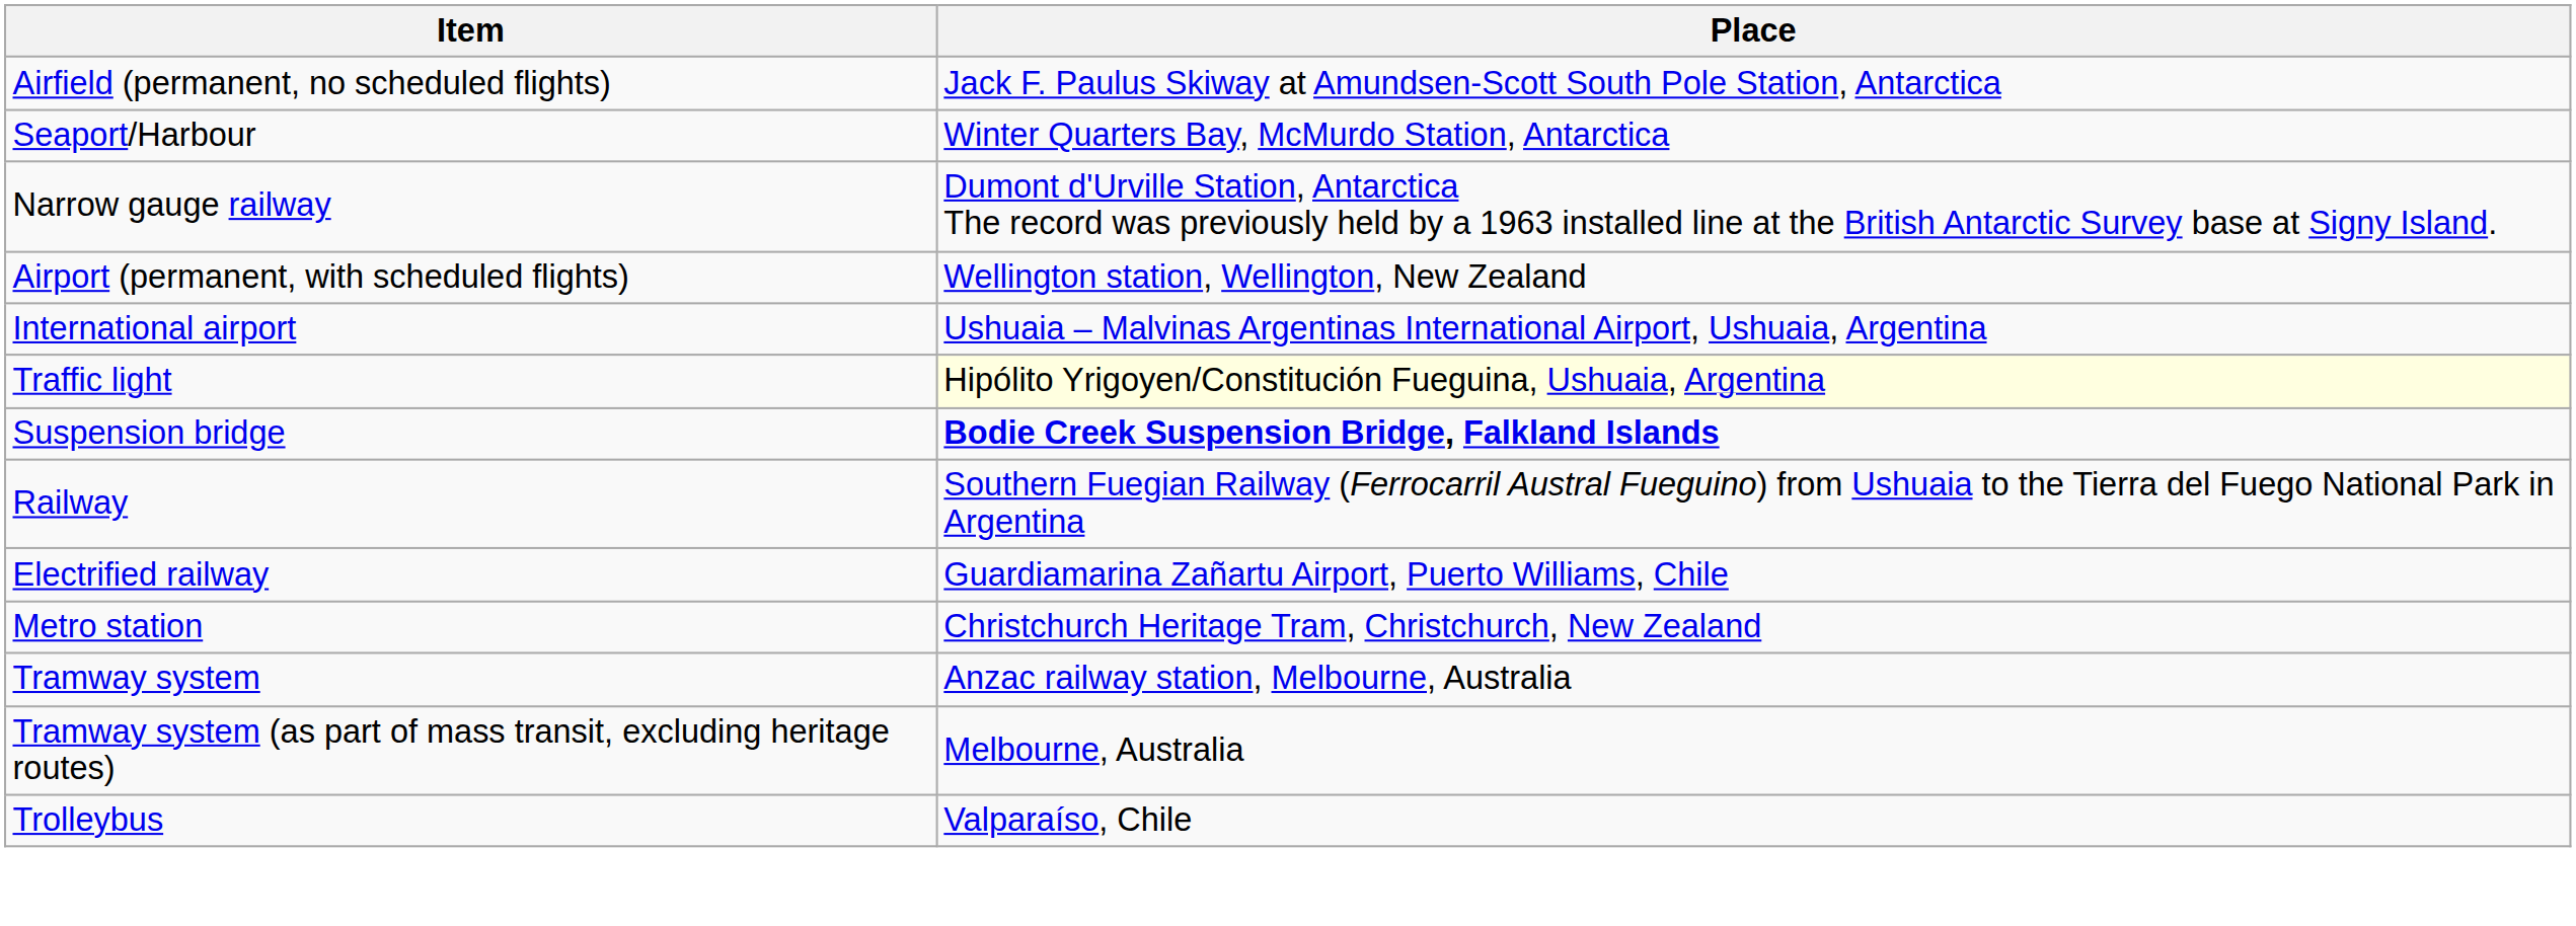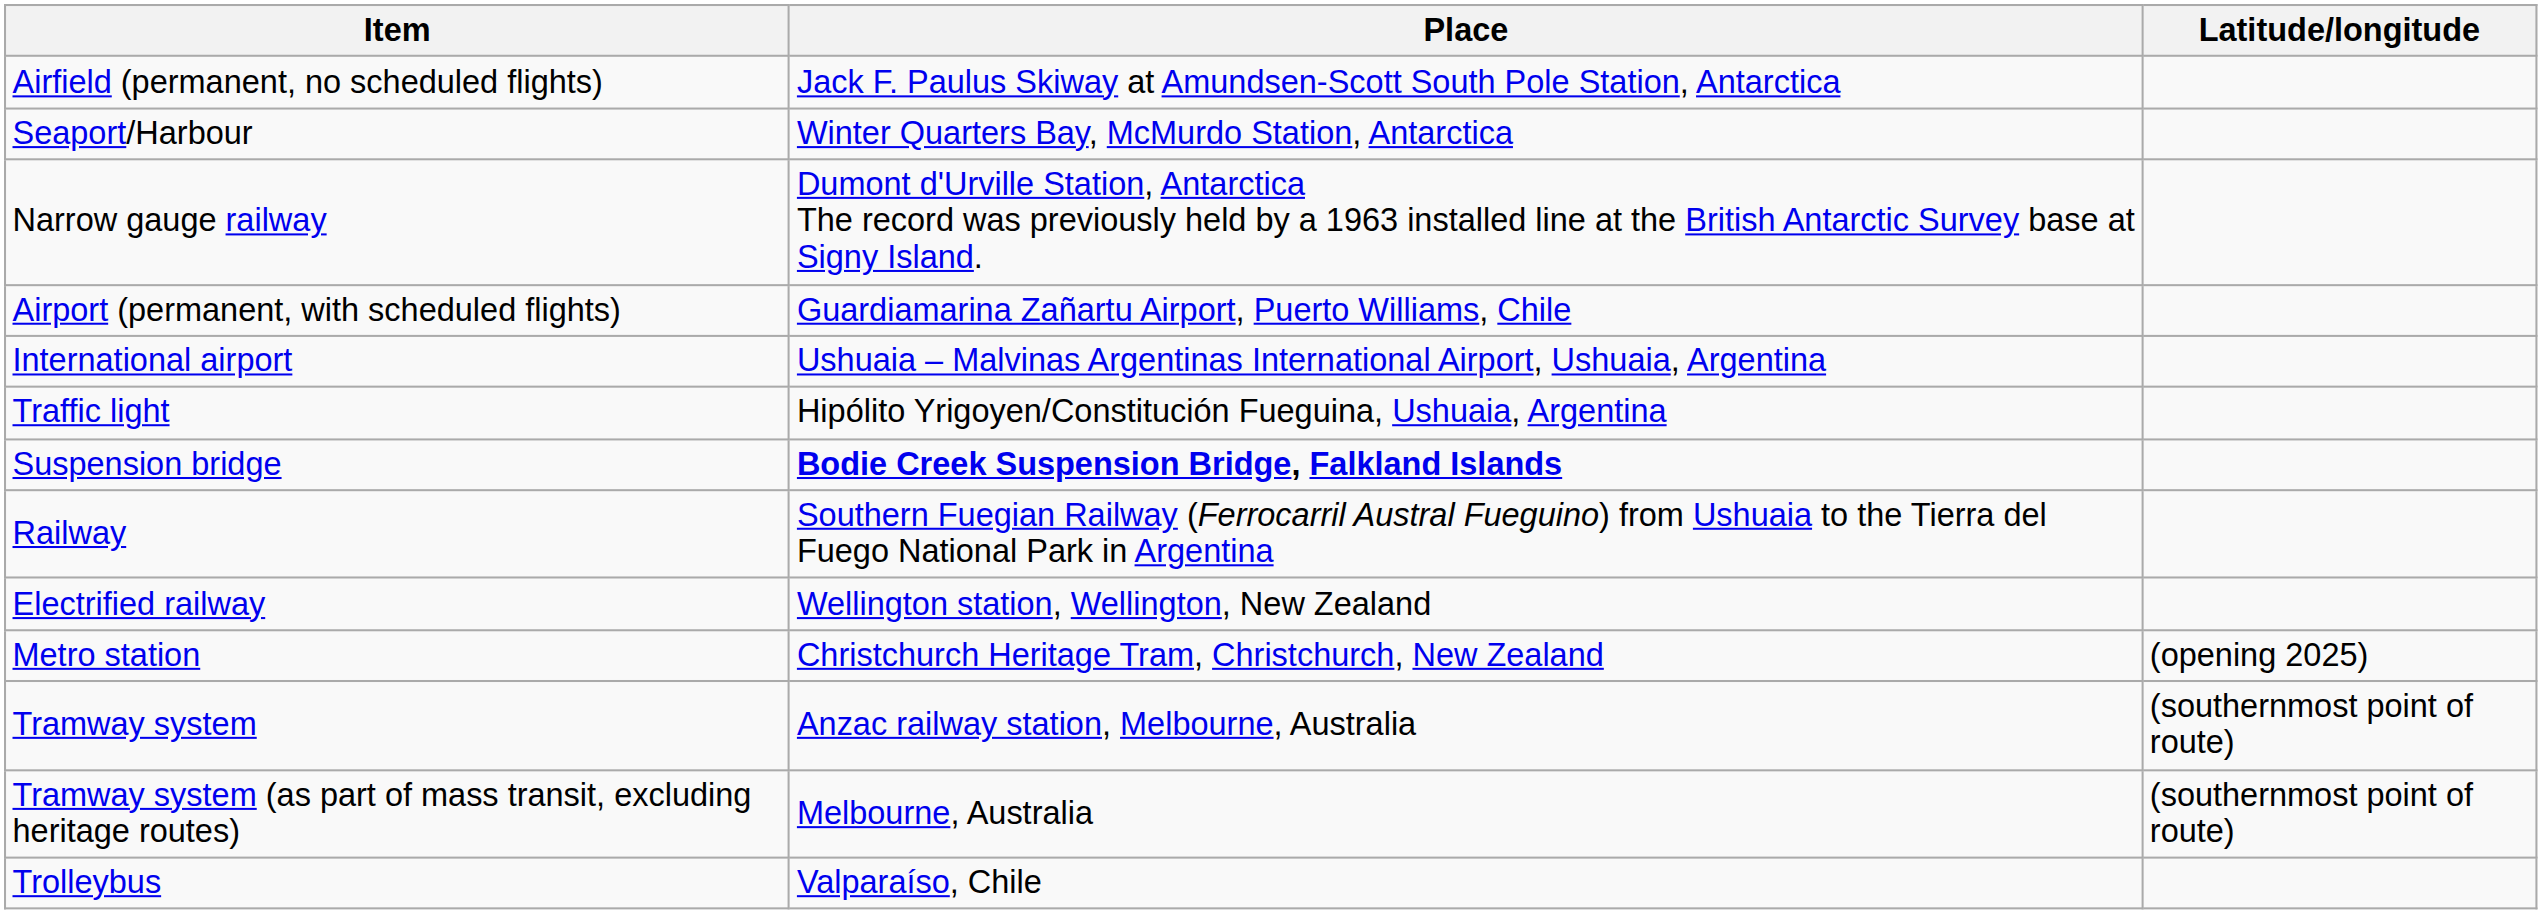+ column: Latitude/longitude | (opening 2025) | (southernmost point of route) | (southernmost point of route)
Airport (permanent, with scheduled flights) | Place: Wellington station, Wellington, New Zealand -> Guardiamarina Zañartu Airport, Puerto Williams, Chile
Traffic light | Place: lightyellow background -> no background
Electrified railway | Place: Guardiamarina Zañartu Airport, Puerto Williams, Chile -> Wellington station, Wellington, New Zealand
